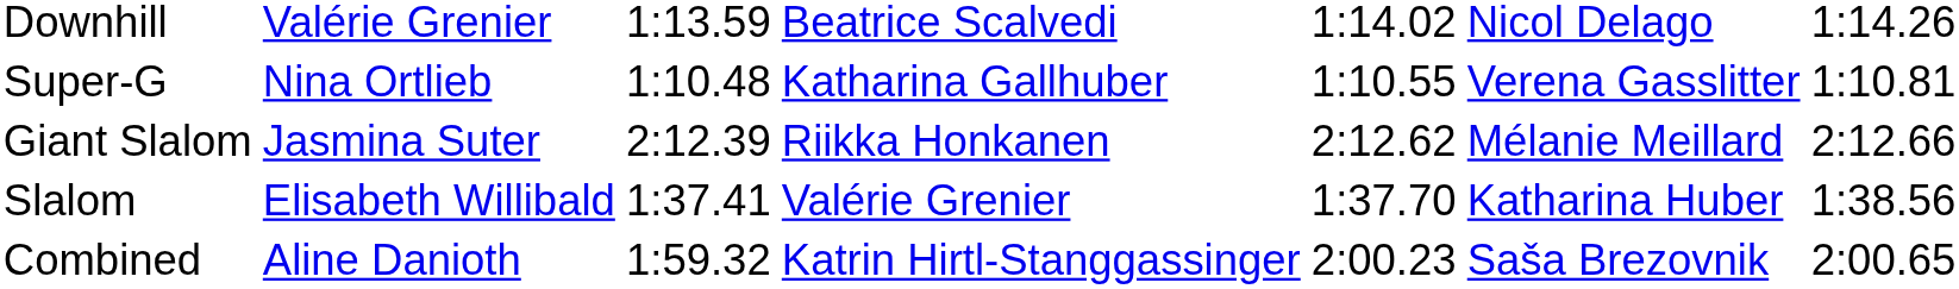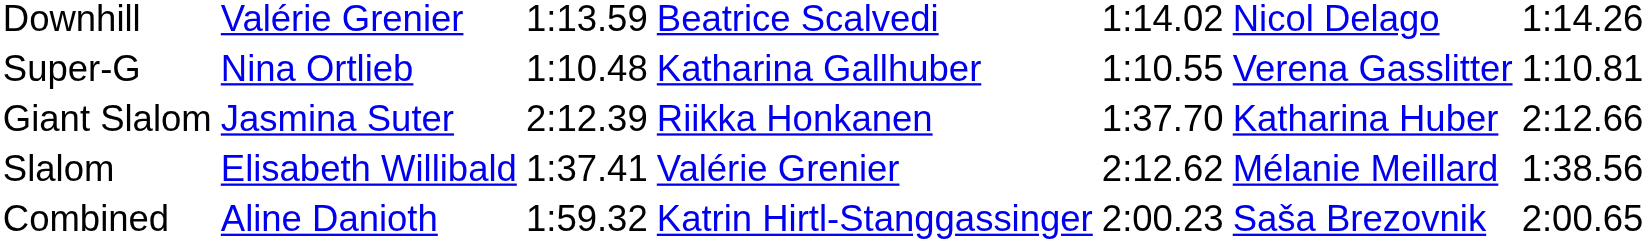Giant Slalom | column 5: 2:12.62 -> 1:37.70
Giant Slalom | column 6: Mélanie Meillard -> Katharina Huber
Slalom | column 5: 1:37.70 -> 2:12.62
Slalom | column 6: Katharina Huber -> Mélanie Meillard
